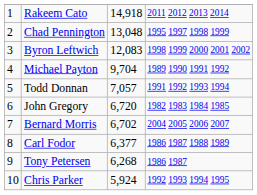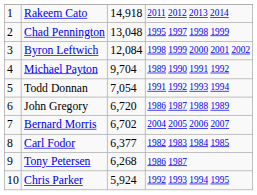Byron Leftwich | column 3: 12,083 -> 12,084
Todd Donnan | column 3: 7,057 -> 7,054
John Gregory | column 4: 1982 1983 1984 1985 -> 1986 1987 1988 1989
Carl Fodor | column 4: 1986 1987 1988 1989 -> 1982 1983 1984 1985
